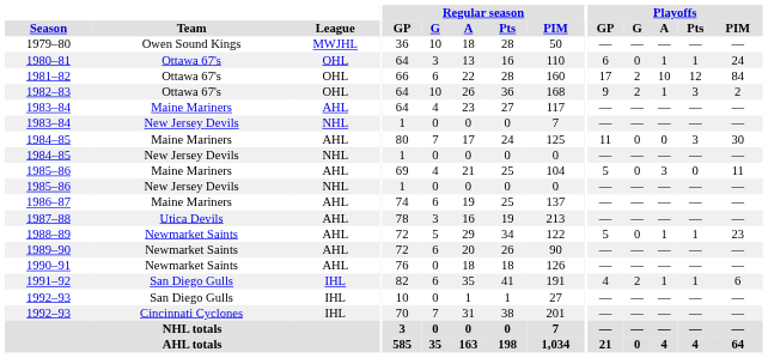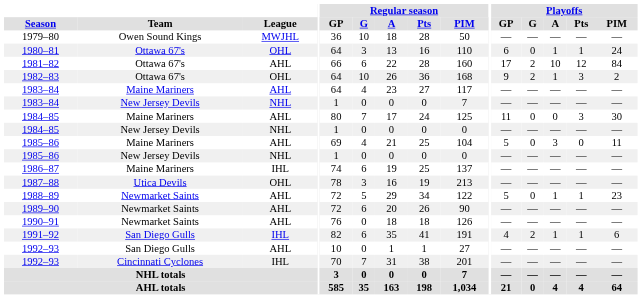1981–82 | League: OHL -> AHL
1986–87 | League: AHL -> IHL
1987–88 | League: AHL -> OHL
1992–93 / San Diego Gulls | League: IHL -> AHL
